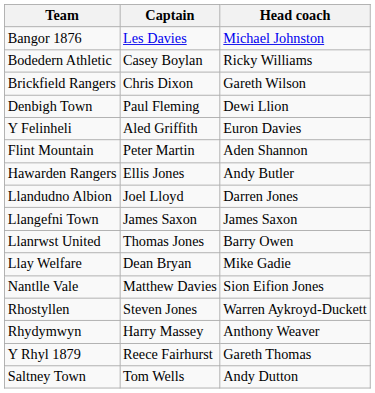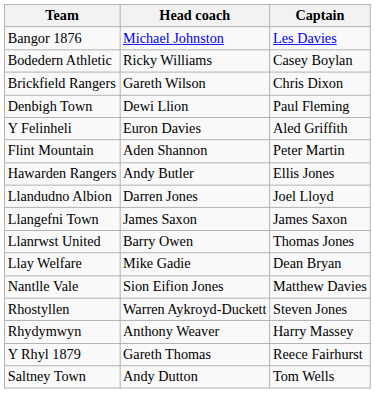columns swapped: Head coach <-> Captain
